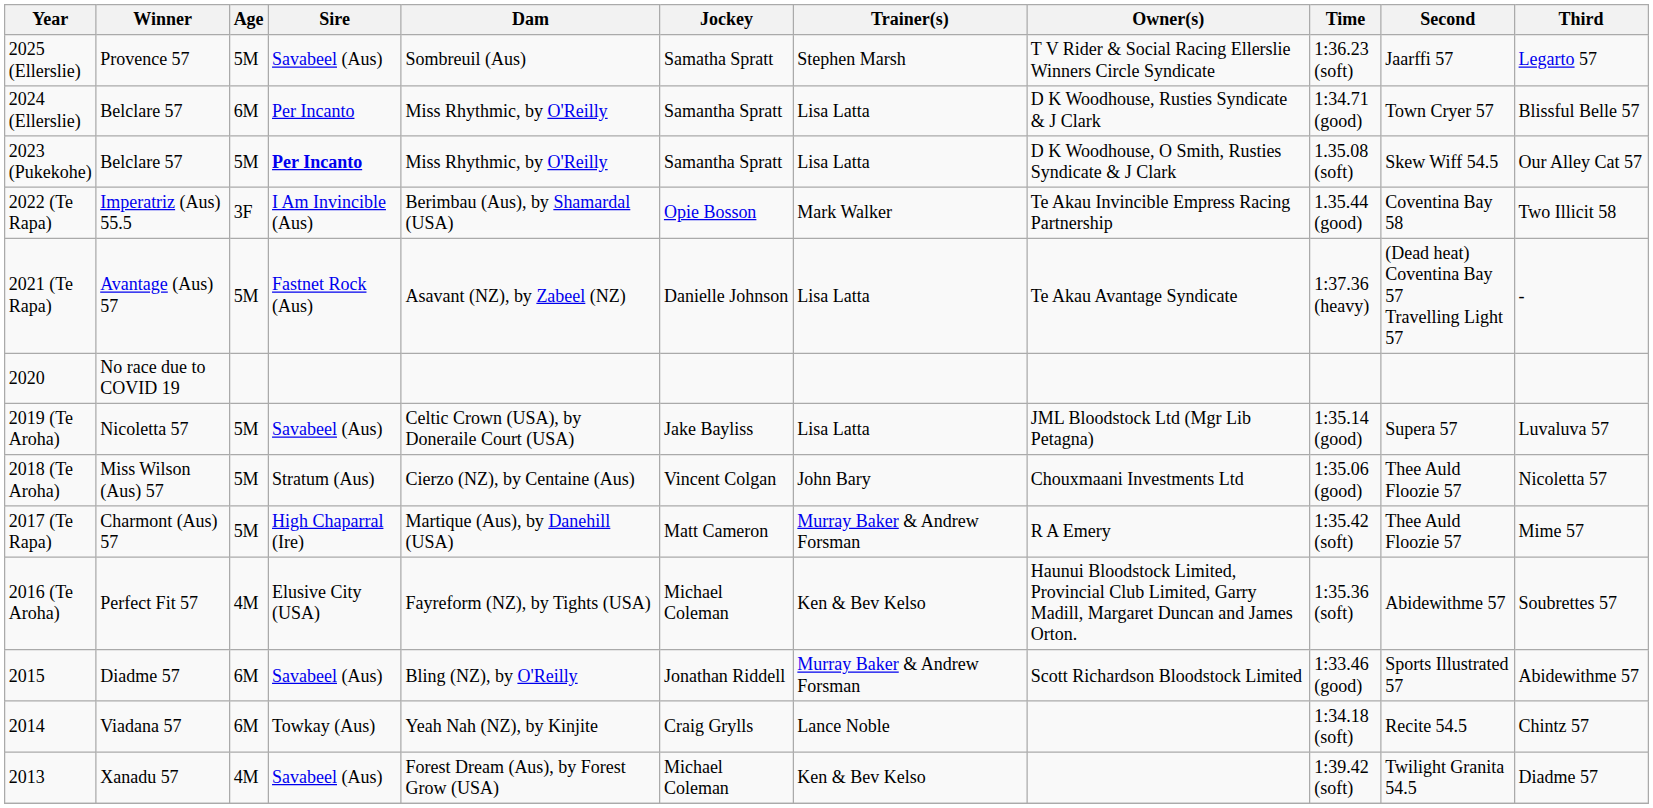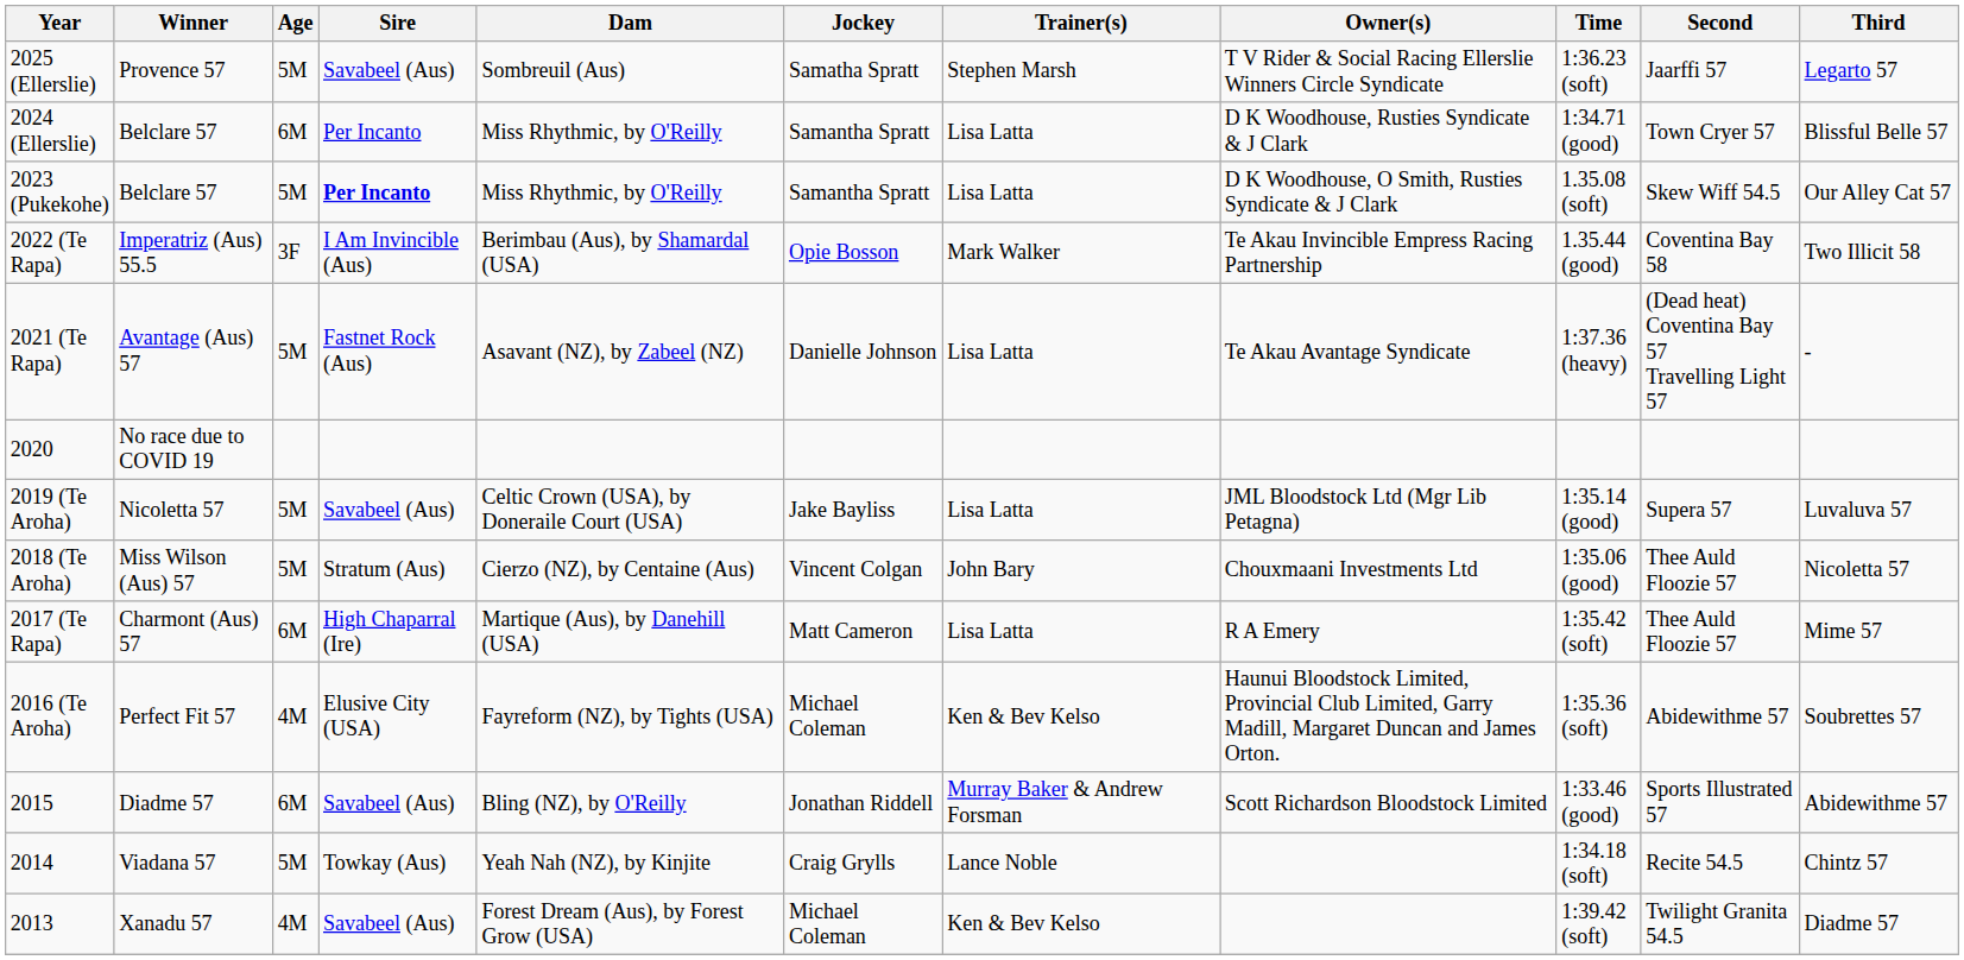2017 (Te Rapa) | Age: 5M -> 6M
2017 (Te Rapa) | Trainer(s): Murray Baker & Andrew Forsman -> Lisa Latta
2014 | Age: 6M -> 5M
